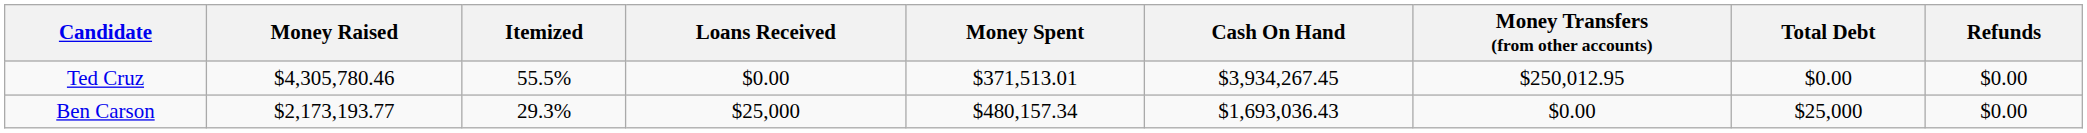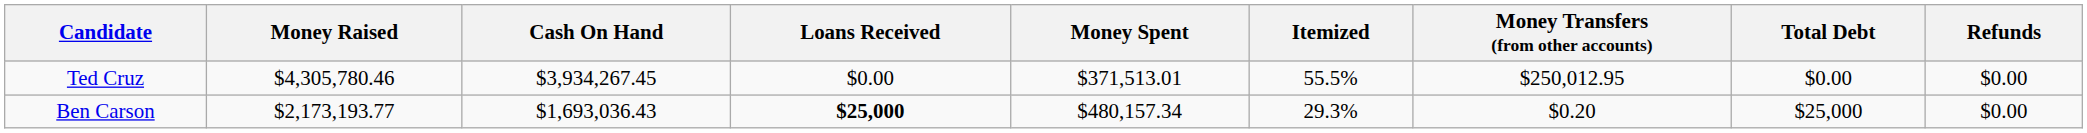columns swapped: Itemized <-> Cash On Hand
Ben Carson | Loans Received: normal -> bold
Ben Carson | Money Transfers (from other accounts): $0.00 -> $0.20
